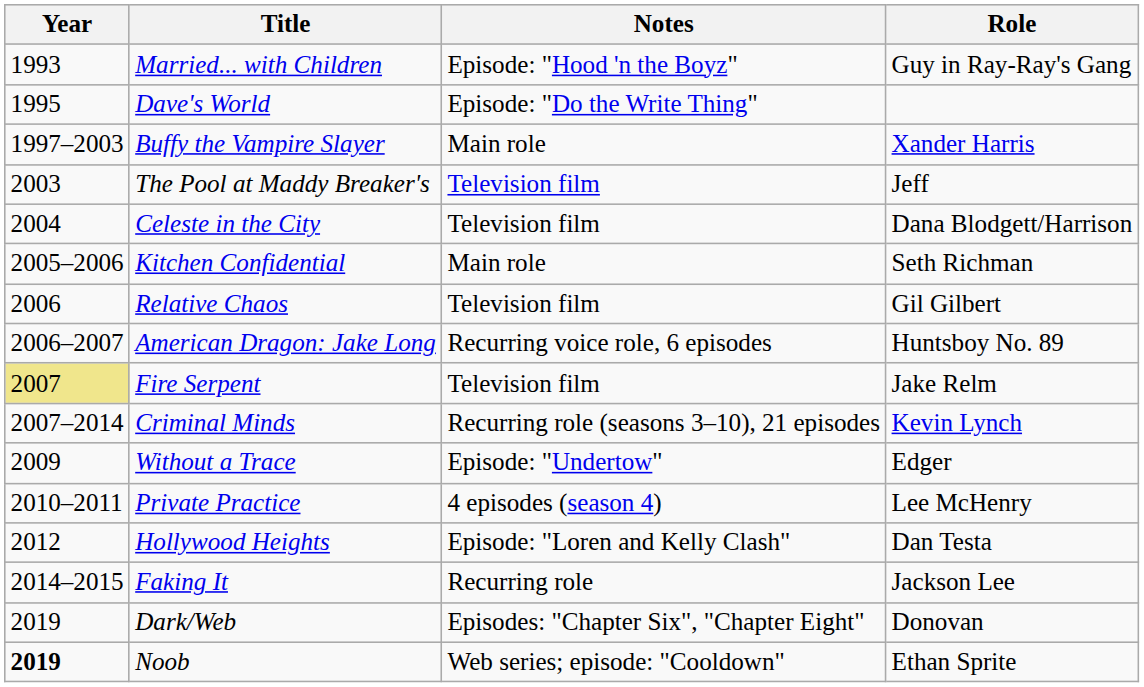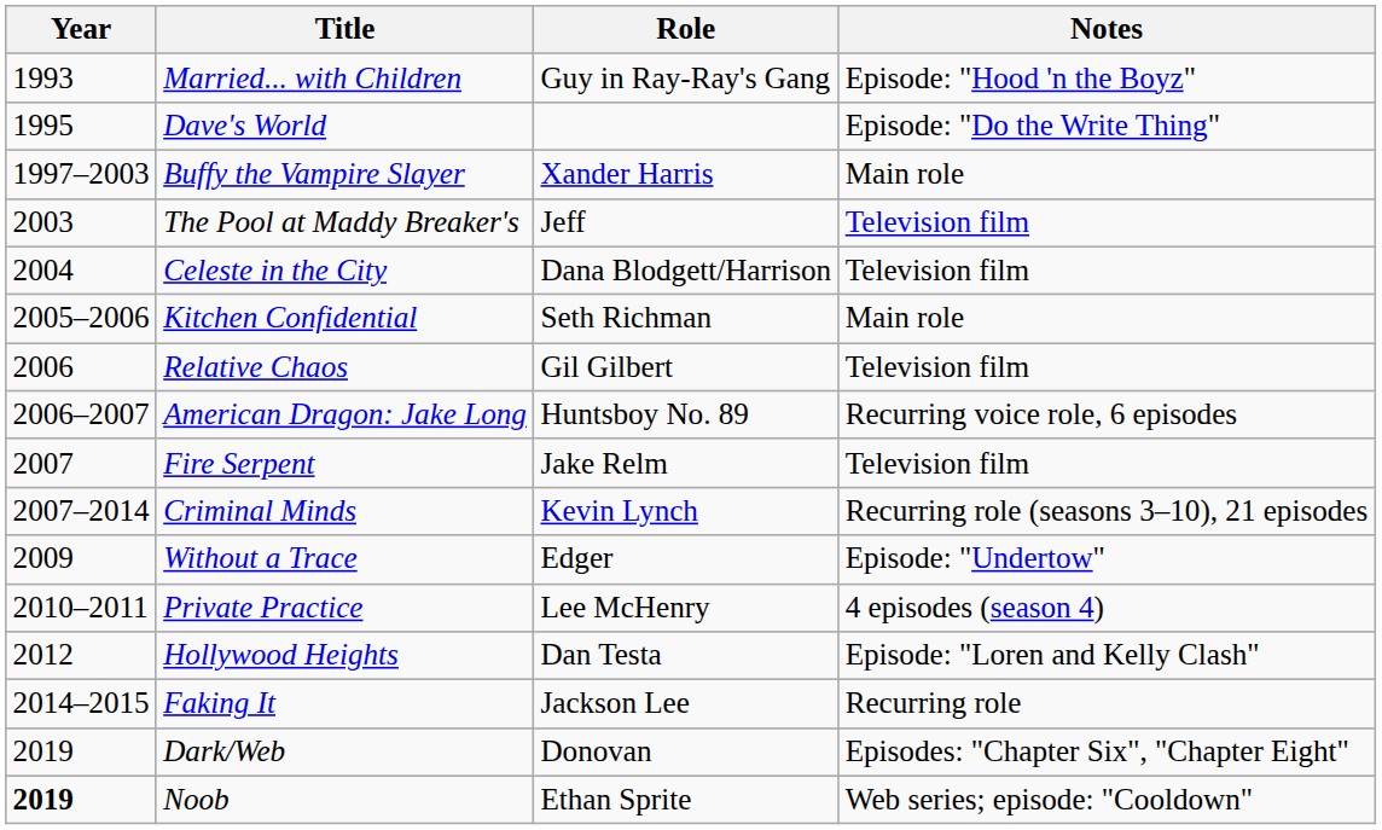columns swapped: Role <-> Notes
Fire Serpent | Year: khaki background -> no background
